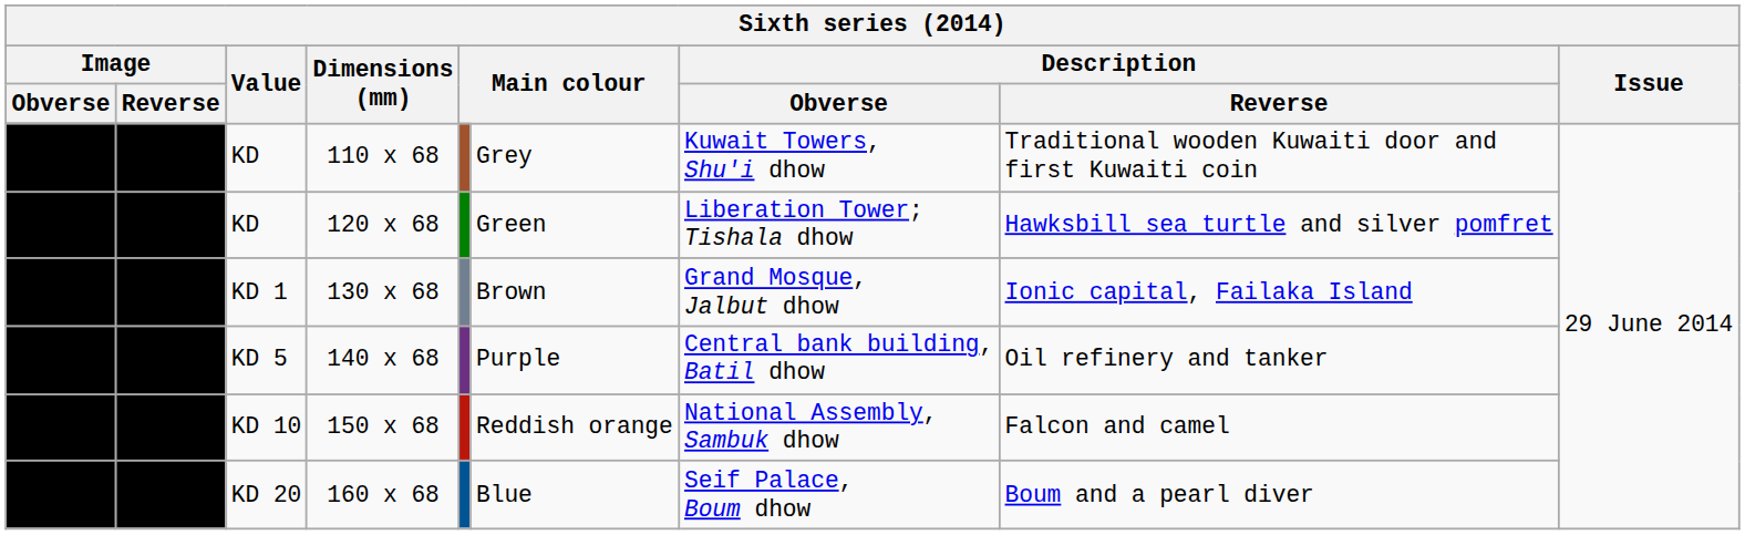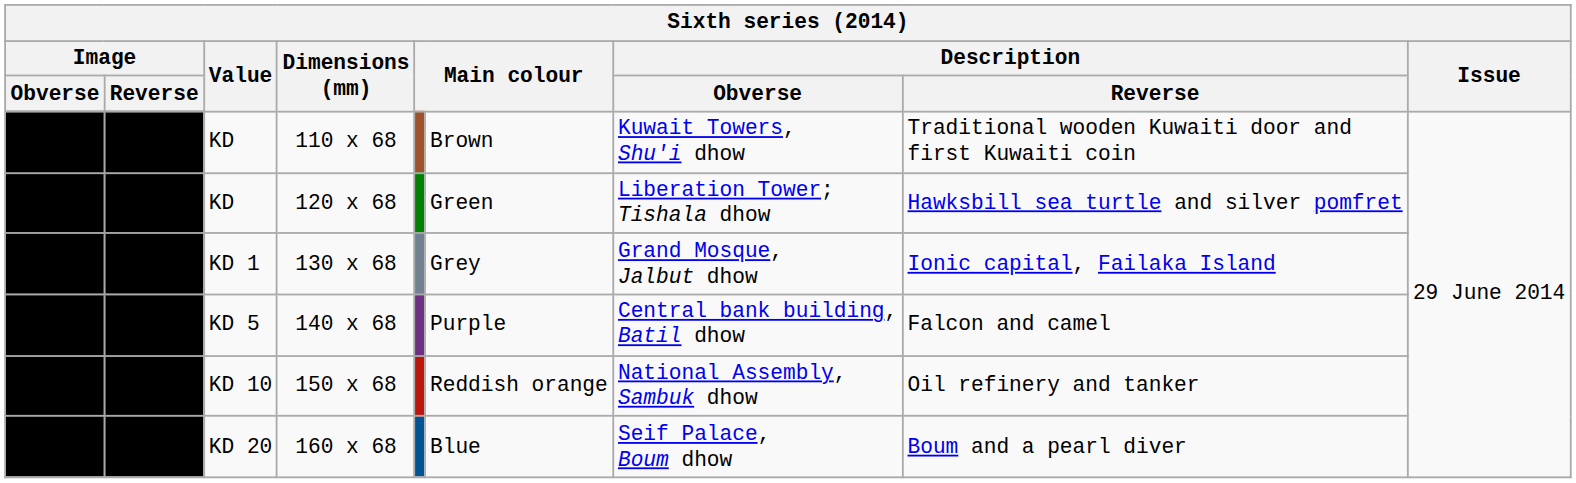110 x 68 | column 6: Grey -> Brown
130 x 68 | column 6: Brown -> Grey
140 x 68 | Description / Reverse: Oil refinery and tanker -> Falcon and camel
150 x 68 | Description / Reverse: Falcon and camel -> Oil refinery and tanker
